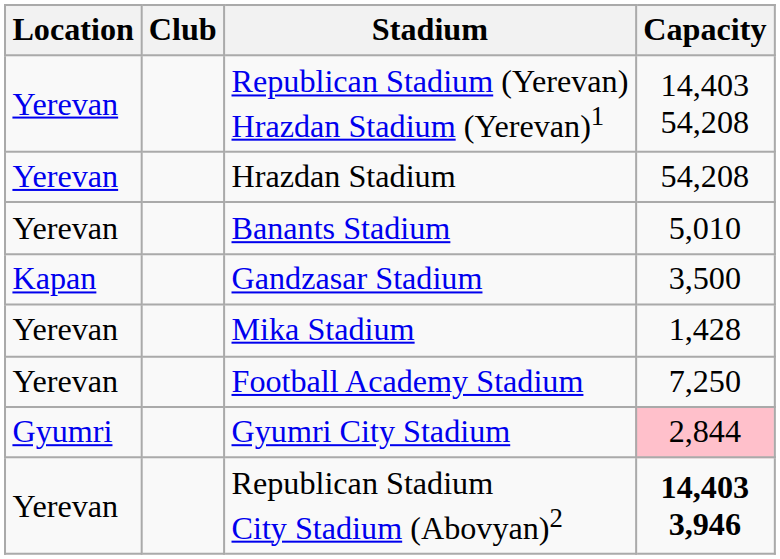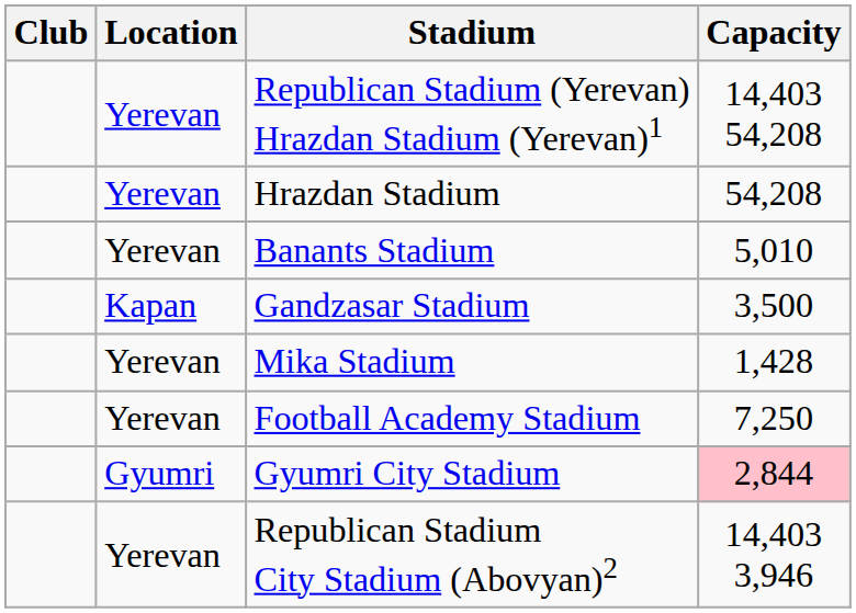columns swapped: Club <-> Location
Republican Stadium City Stadium (Abovyan)2 | Capacity: bold -> normal
